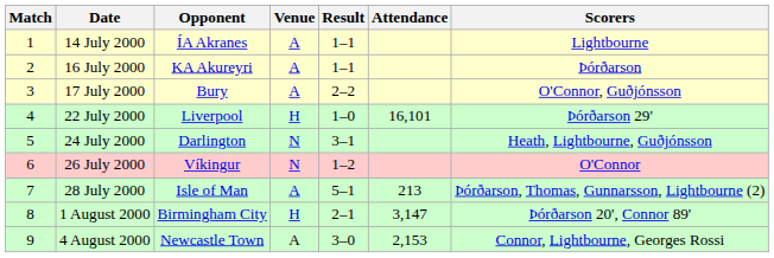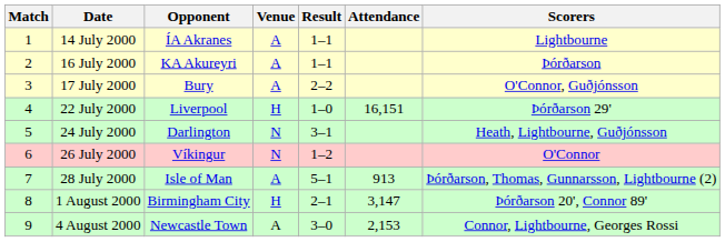22 July 2000 | Attendance: 16,101 -> 16,151
28 July 2000 | Attendance: 213 -> 913
